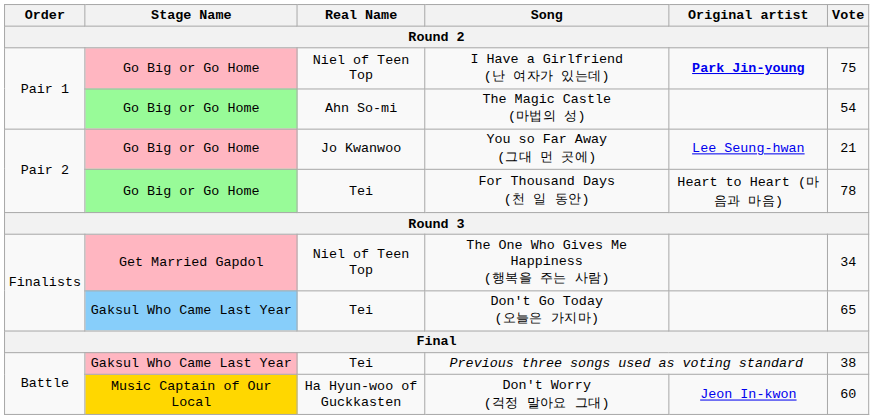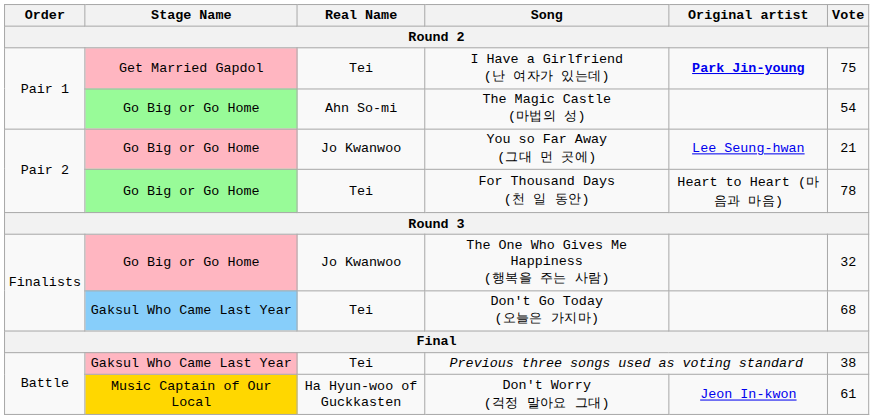I Have a Girlfriend (난 여자가 있는데) | Stage Name: Go Big or Go Home -> Get Married Gapdol
I Have a Girlfriend (난 여자가 있는데) | Real Name: Niel of Teen Top -> Tei
The One Who Gives Me Happiness (행복을 주는 사람) | Stage Name: Get Married Gapdol -> Go Big or Go Home
The One Who Gives Me Happiness (행복을 주는 사람) | Real Name: Niel of Teen Top -> Jo Kwanwoo
The One Who Gives Me Happiness (행복을 주는 사람) | Vote: 34 -> 32
Don't Go Today (오늘은 가지마) | Vote: 65 -> 68
Don't Worry (걱정 말아요 그대) | Vote: 60 -> 61
